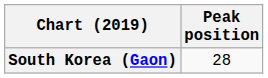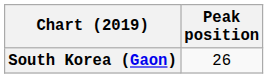South Korea (Gaon) | Peak position: 28 -> 26
